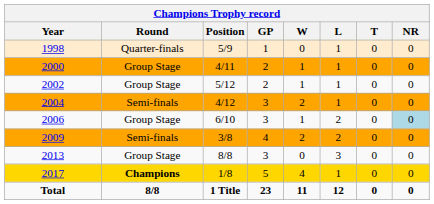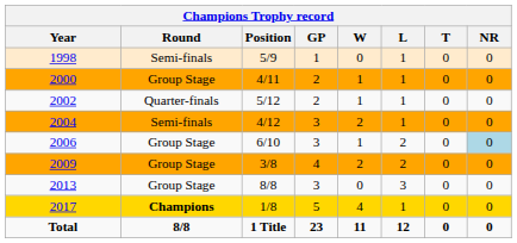1998 | Round: Quarter-finals -> Semi-finals
2002 | Round: Group Stage -> Quarter-finals
2009 | Round: Semi-finals -> Group Stage
